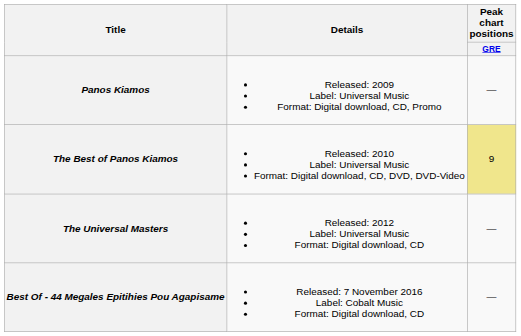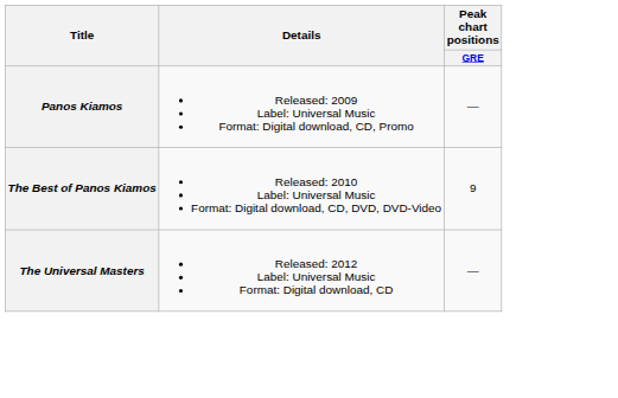The Best of Panos Kiamos | Peak chart positions / GRE: khaki background -> no background
- row: Best Of - 44 Megales Epitihies Pou Agapisame | Released: 7 November 2016 Label: Cobalt Music Format: Digital download, CD | —
